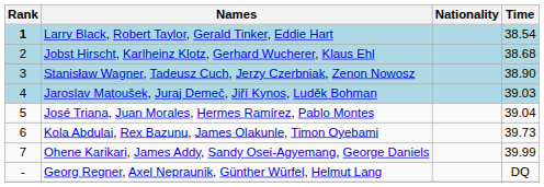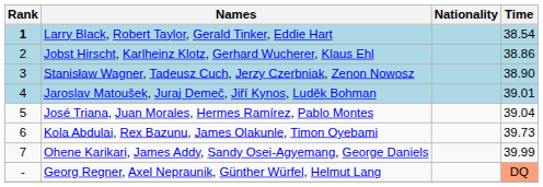Jobst Hirscht, Karlheinz Klotz, Gerhard Wucherer, Klaus Ehl | Time: 38.68 -> 38.86
Jaroslav Matoušek, Juraj Demeč, Jiří Kynos, Luděk Bohman | Time: 39.03 -> 39.01
Georg Regner, Axel Nepraunik, Günther Würfel, Helmut Lang | Time: no background -> lightsalmon background
